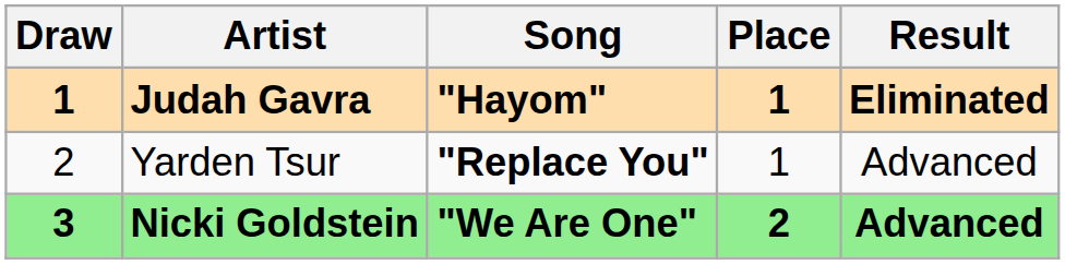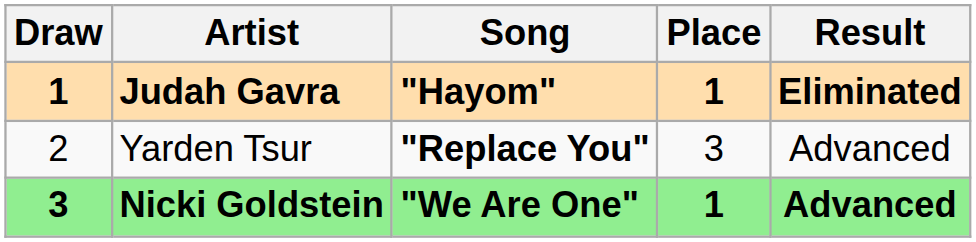Yarden Tsur | Place: 1 -> 3
Nicki Goldstein | Place: 2 -> 1
